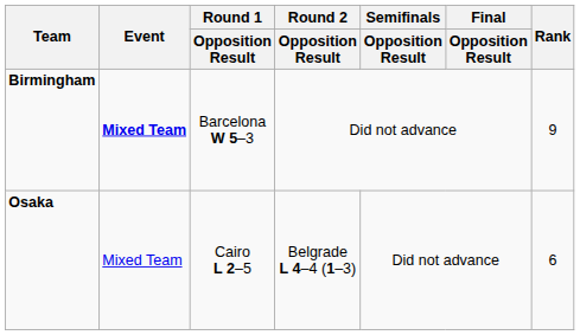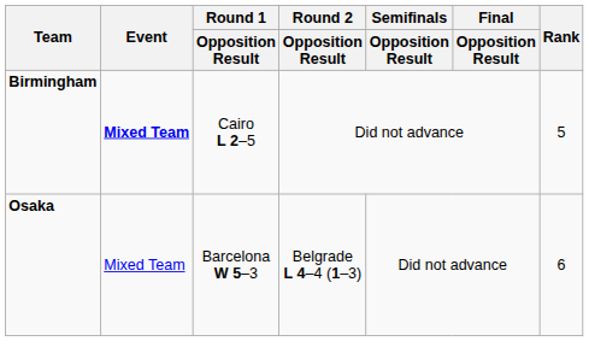Birmingham | Round 1 / Opposition Result: Barcelona W 5–3 -> Cairo L 2–5
Birmingham | Rank: 9 -> 5
Osaka | Round 1 / Opposition Result: Cairo L 2–5 -> Barcelona W 5–3
